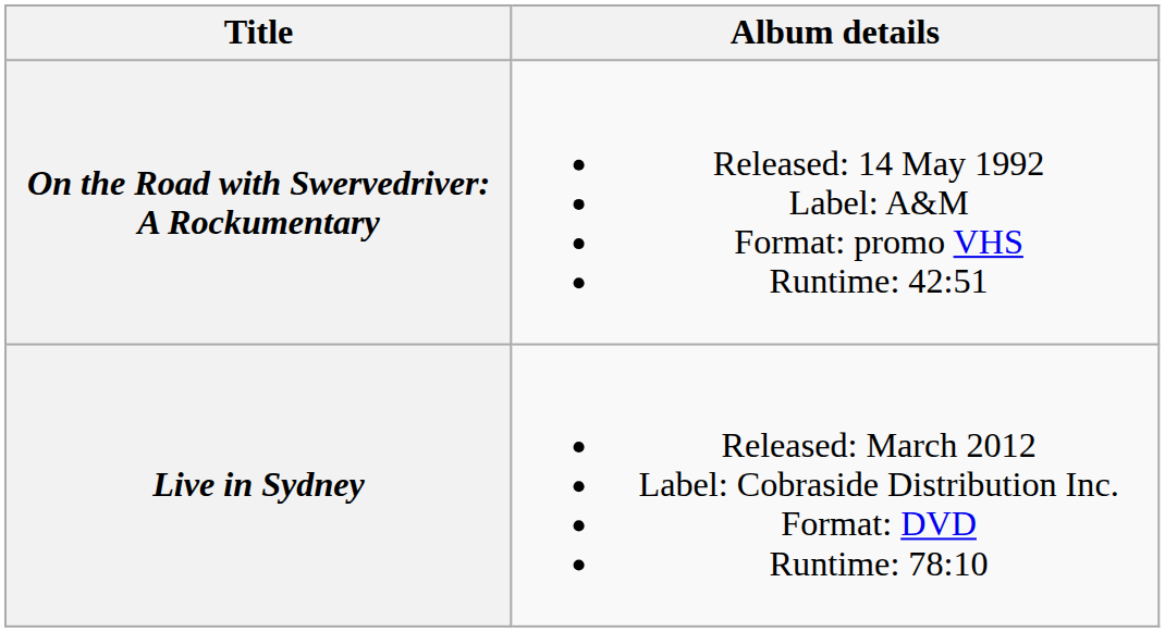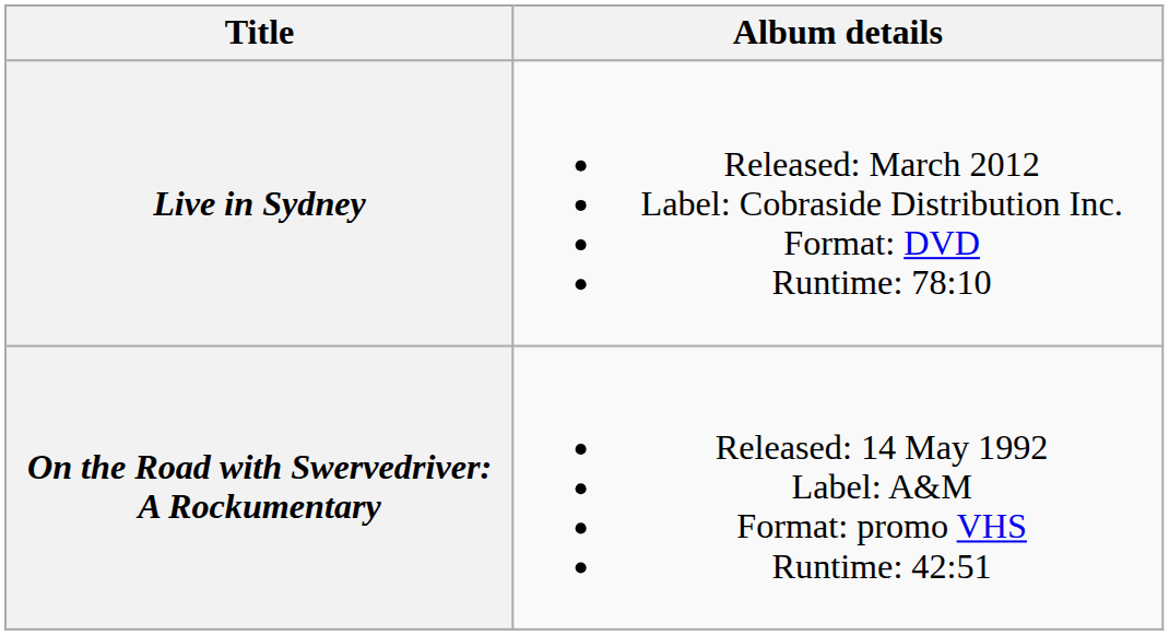rows swapped: On the Road with Swervedriver: A Rockumentary <-> Live in Sydney
